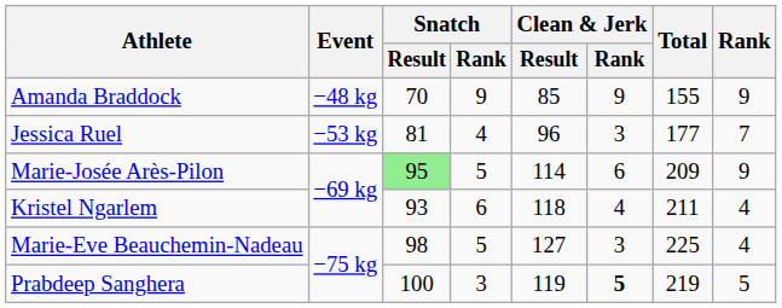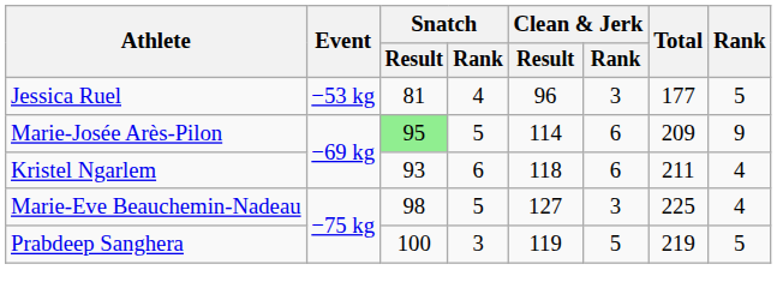- row: Amanda Braddock | −48 kg | 70 | 9 | 85 | 9 | 155 | 9
Jessica Ruel | Rank: 7 -> 5
Kristel Ngarlem | Clean & Jerk / Rank: 4 -> 6
Prabdeep Sanghera | Clean & Jerk / Rank: bold -> normal
